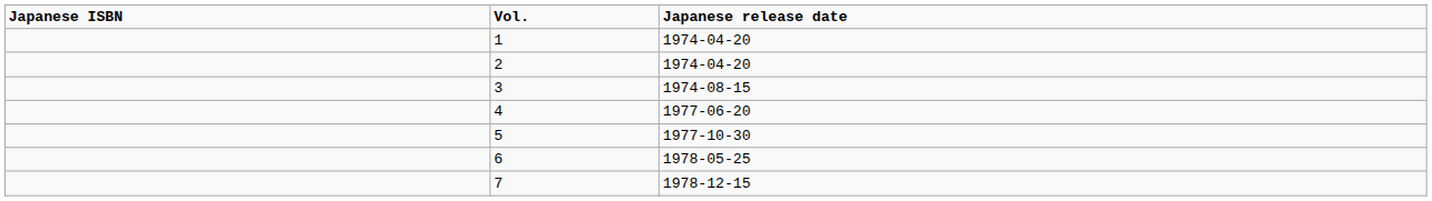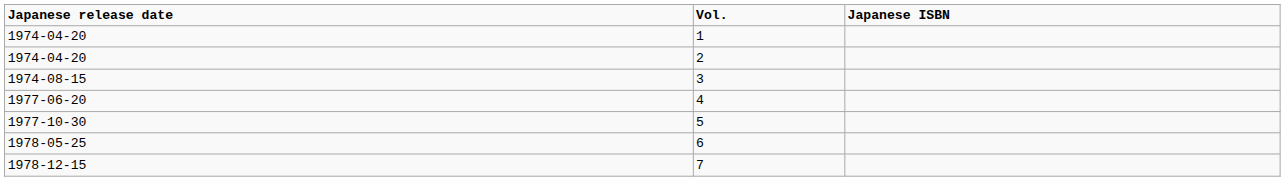columns swapped: Japanese release date <-> Japanese ISBN
